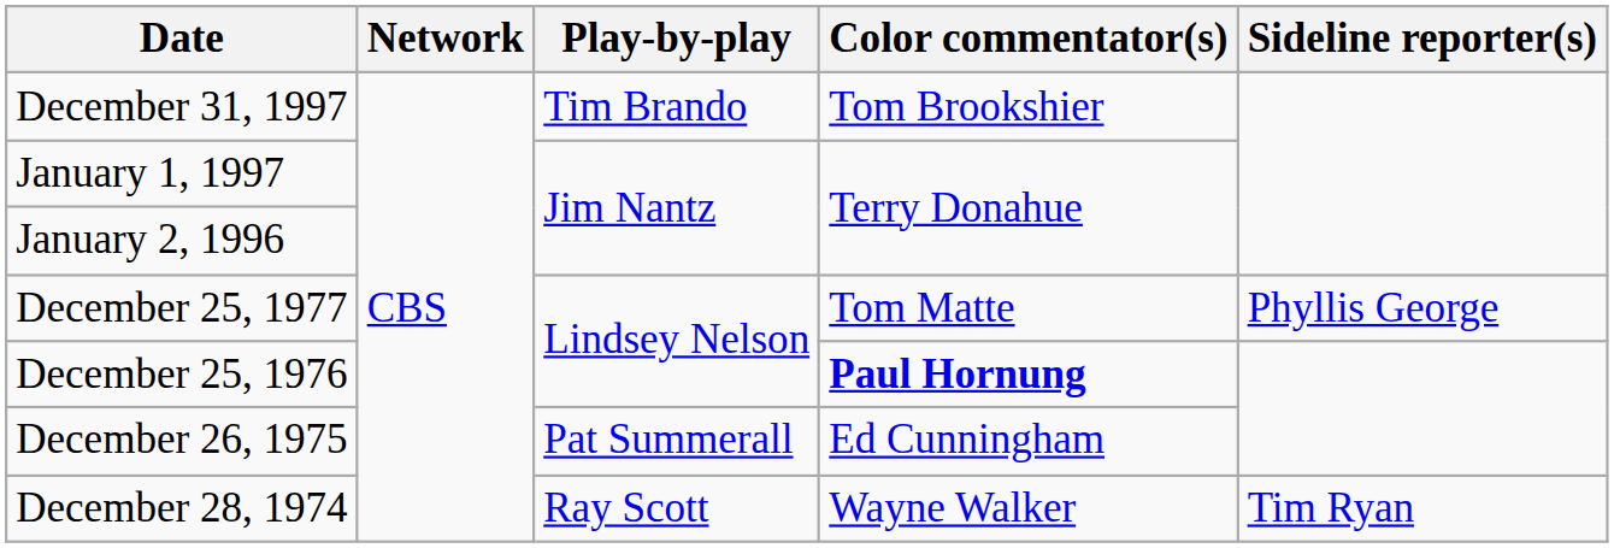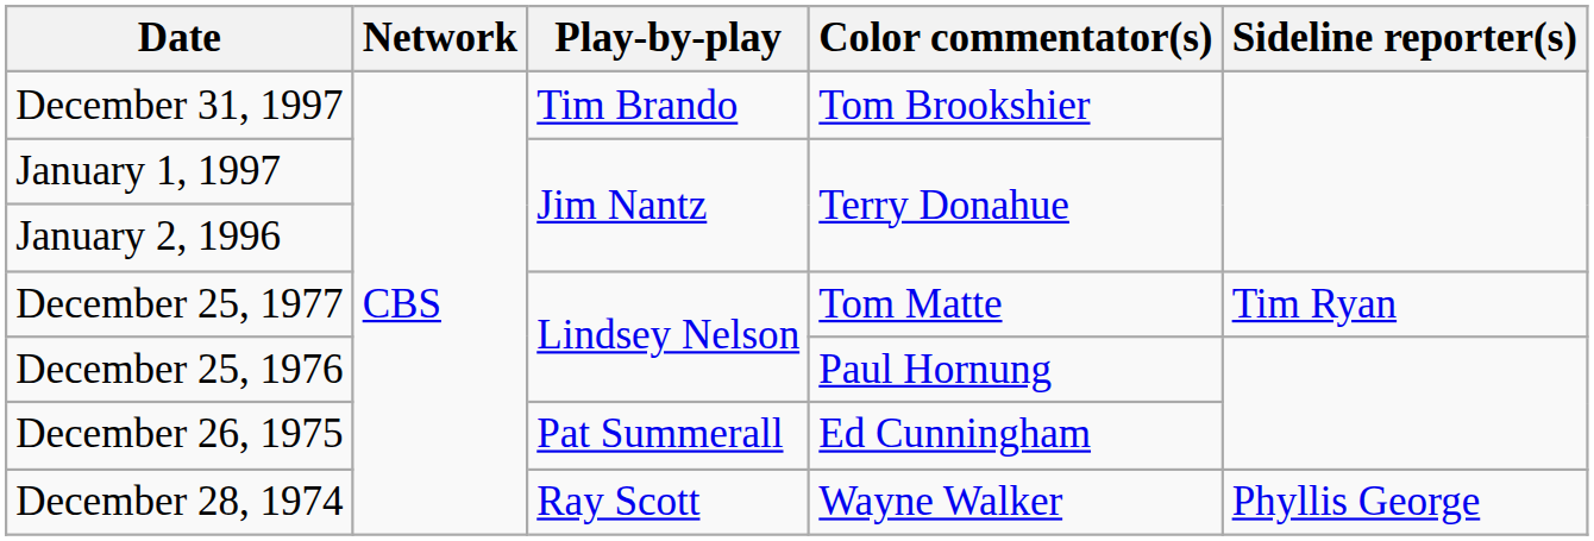December 25, 1977 | Sideline reporter(s): Phyllis George -> Tim Ryan
December 25, 1976 | Color commentator(s): bold -> normal
December 28, 1974 | Sideline reporter(s): Tim Ryan -> Phyllis George
